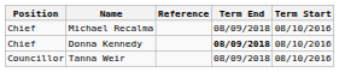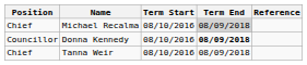columns swapped: Term Start <-> Reference
Michael Recalma | Term End: no background -> lightgrey background
Donna Kennedy | Position: Chief -> Councillor
Tanna Weir | Position: Councillor -> Chief
